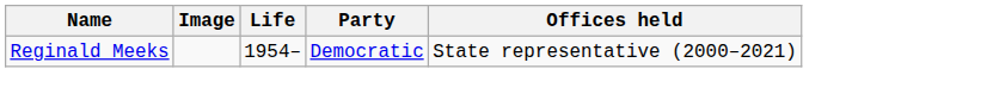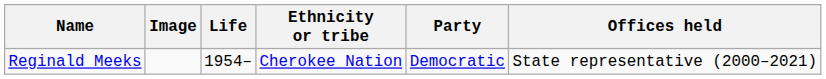+ column: Ethnicity or tribe | Cherokee Nation
